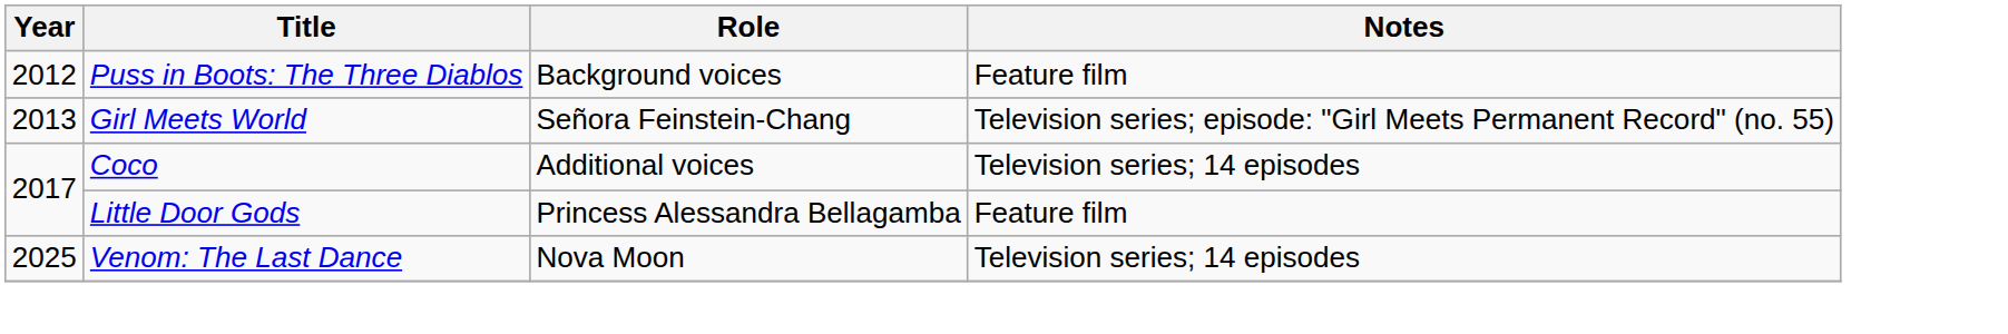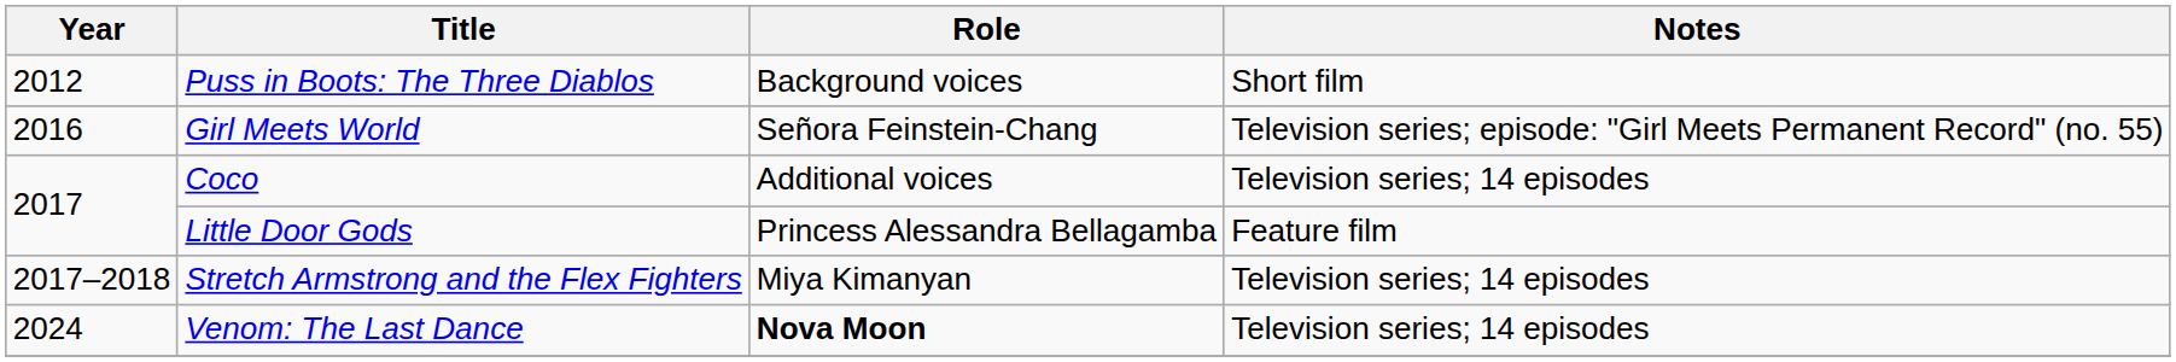Puss in Boots: The Three Diablos | Notes: Feature film -> Short film
Girl Meets World | Year: 2013 -> 2016
+ row: 2017–2018 | Stretch Armstrong and the Flex Fighters | Miya Kimanyan | Television series; 14 episodes
Venom: The Last Dance | Year: 2025 -> 2024
Venom: The Last Dance | Role: normal -> bold
